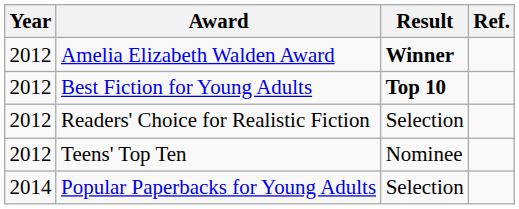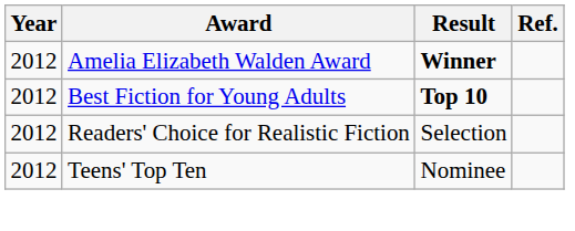- row: 2014 | Popular Paperbacks for Young Adults | Selection
